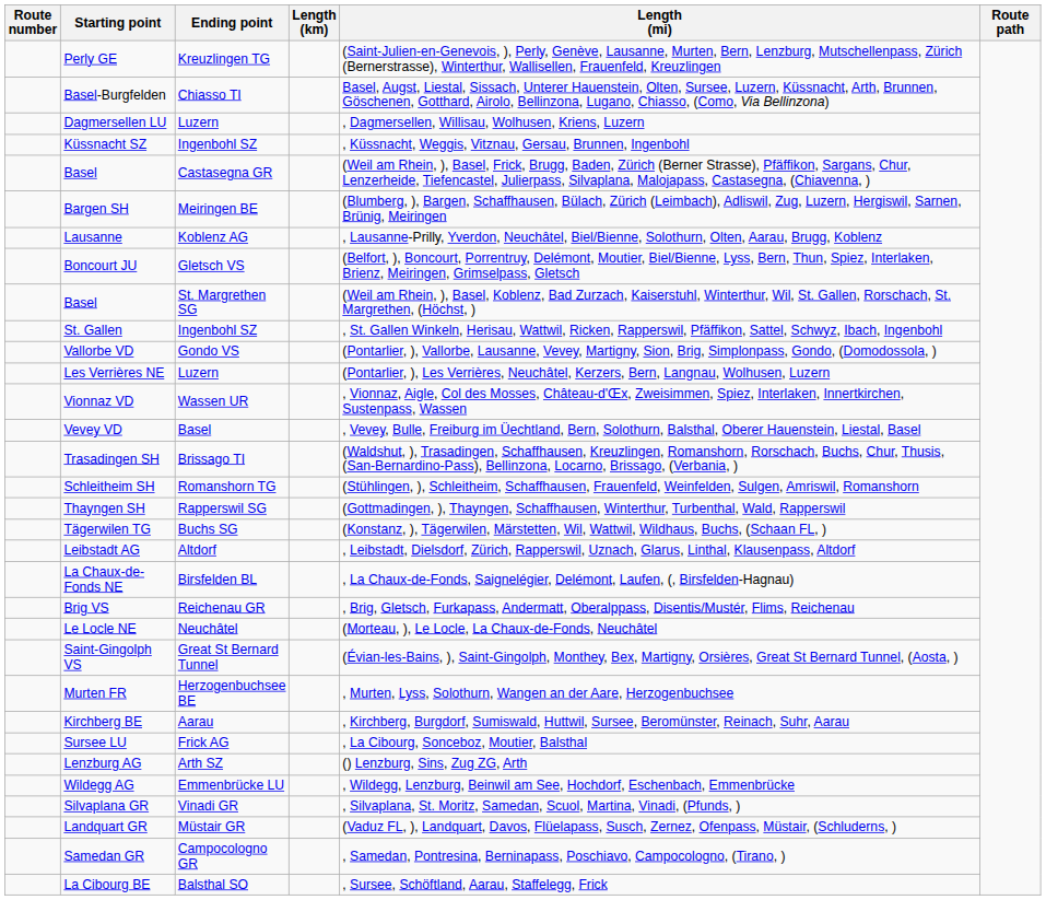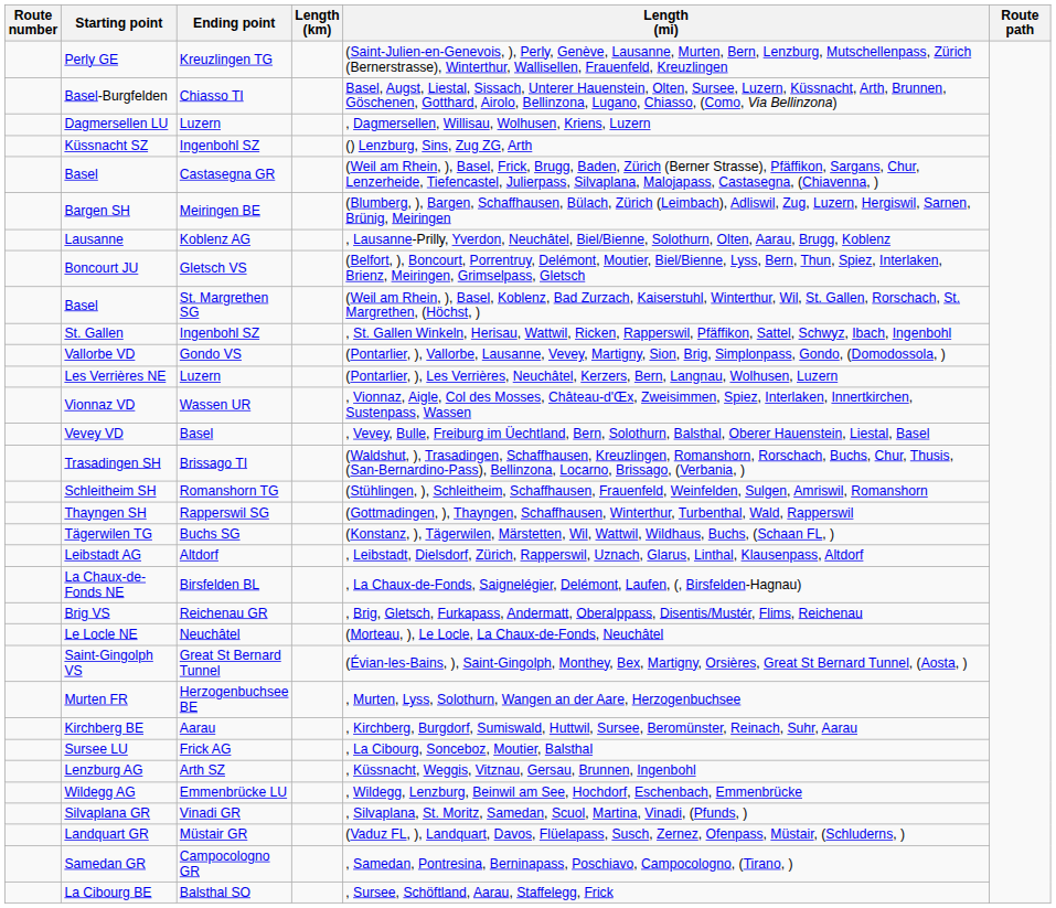Küssnacht SZ | Length (mi): , Küssnacht, Weggis, Vitznau, Gersau, Brunnen, Ingenbohl -> () Lenzburg, Sins, Zug ZG, Arth
Lenzburg AG | Length (mi): () Lenzburg, Sins, Zug ZG, Arth -> , Küssnacht, Weggis, Vitznau, Gersau, Brunnen, Ingenbohl
